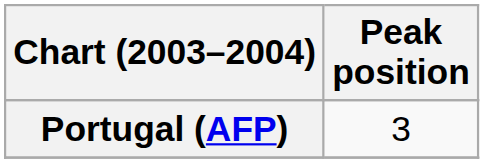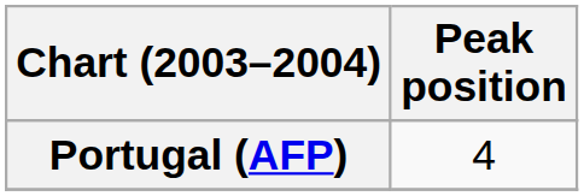Portugal (AFP) | Peak position: 3 -> 4
